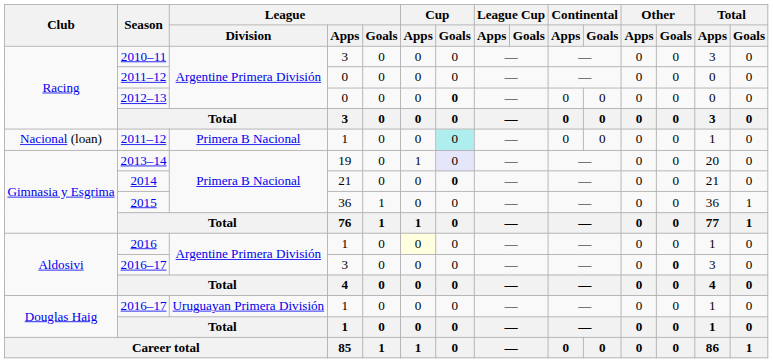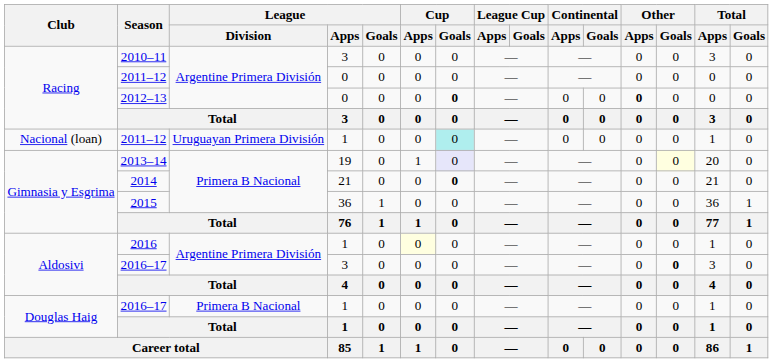2012–13 | Other / Apps: normal -> bold
2011–12 / 1 | League / Division: Primera B Nacional -> Uruguayan Primera División
2013–14 | Other / Goals: no background -> lightyellow background
2016–17 / 1 | League / Division: Uruguayan Primera División -> Primera B Nacional
